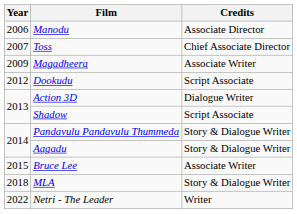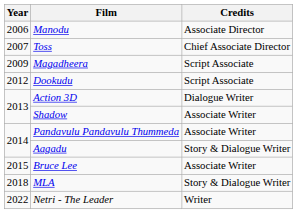Magadheera | Credits: Associate Writer -> Script Associate
Shadow | Credits: Script Associate -> Associate Writer
Pandavulu Pandavulu Thummeda | Credits: Story & Dialogue Writer -> Associate Writer
